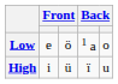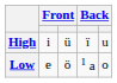rows swapped: High <-> Low
